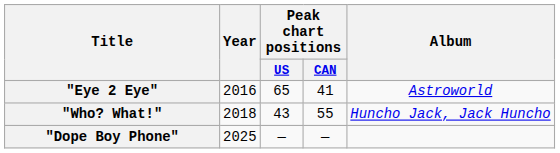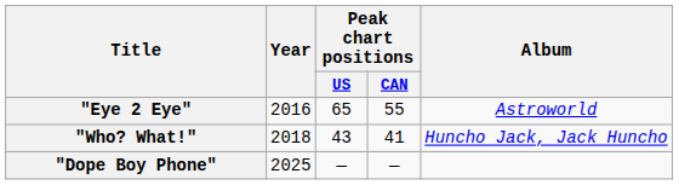"Eye 2 Eye" | Peak chart positions / CAN: 41 -> 55
"Who? What!" | Peak chart positions / CAN: 55 -> 41
